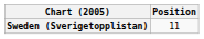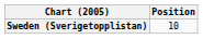Sweden (Sverigetopplistan) | Position: 11 -> 10
